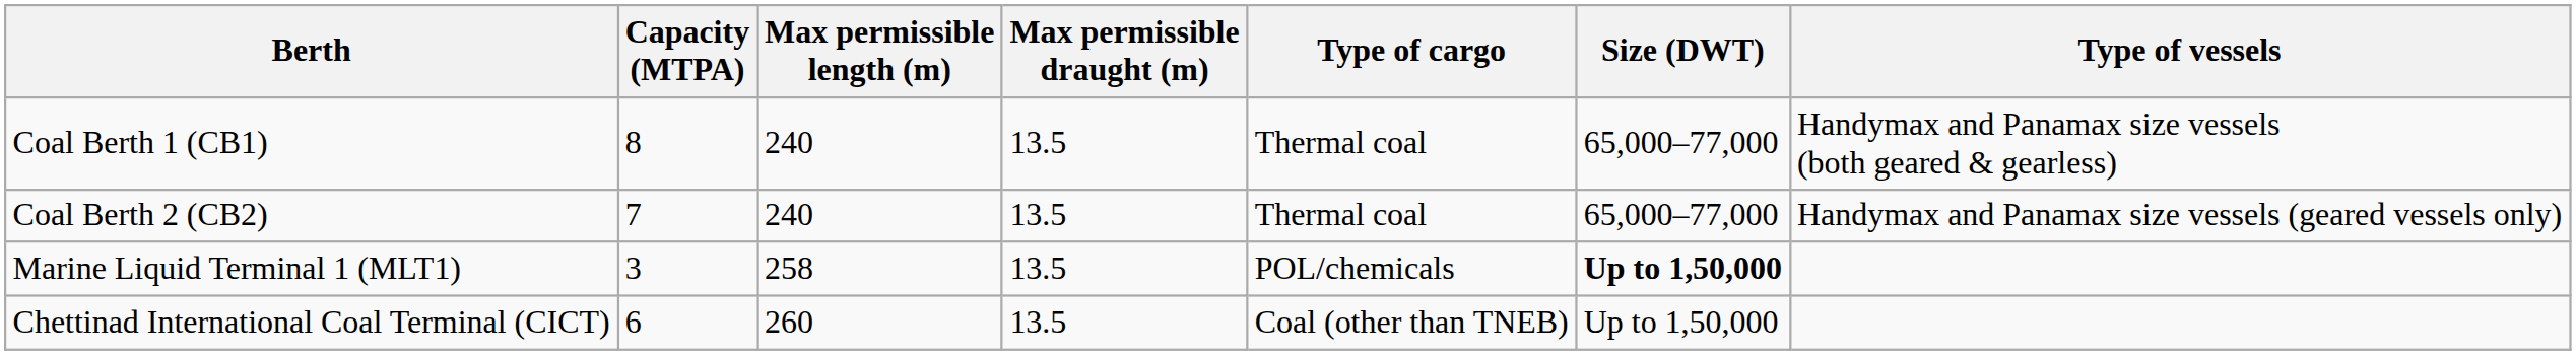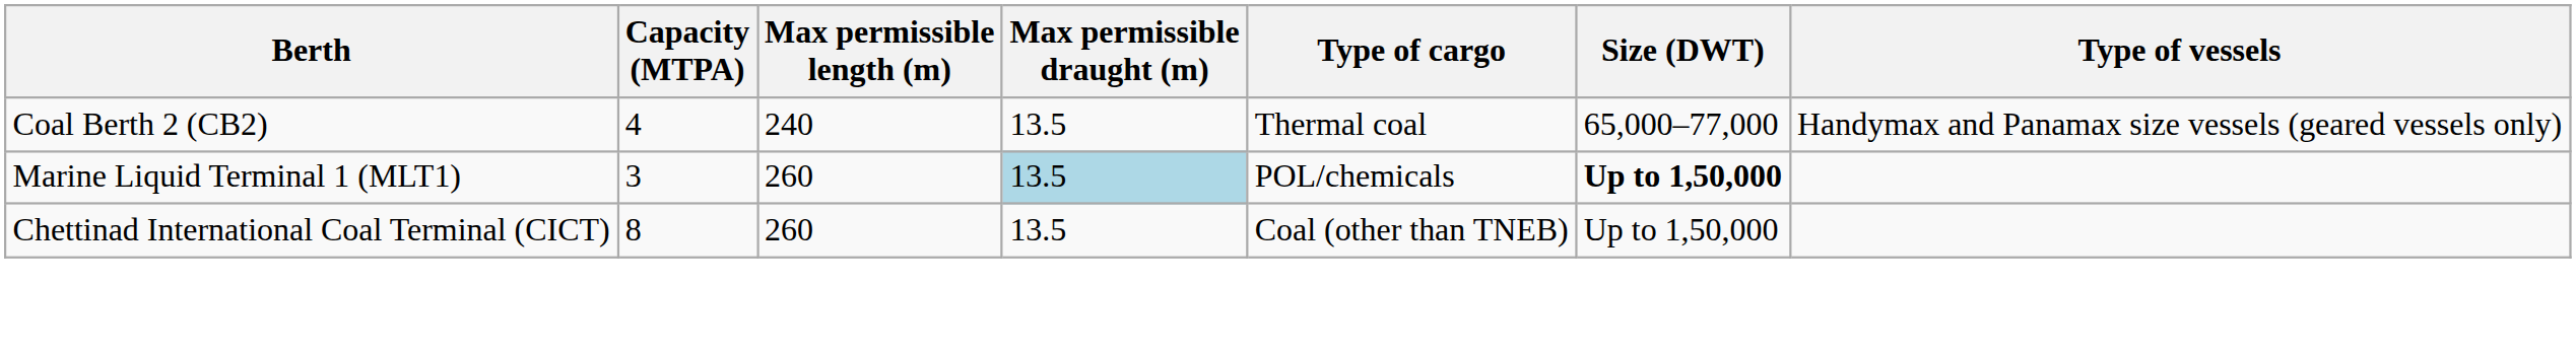- row: Coal Berth 1 (CB1) | 8 | 240 | 13.5 | Thermal coal | 65,000–77,000 | Handymax and Panamax size vessels (both geared & gearless)
Coal Berth 2 (CB2) | Capacity (MTPA): 7 -> 4
Marine Liquid Terminal 1 (MLT1) | Max permissible length (m): 258 -> 260
Marine Liquid Terminal 1 (MLT1) | Max permissible draught (m): no background -> lightblue background
Chettinad International Coal Terminal (CICT) | Capacity (MTPA): 6 -> 8
